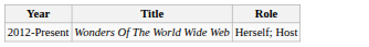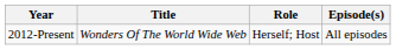+ column: Episode(s) | All episodes
